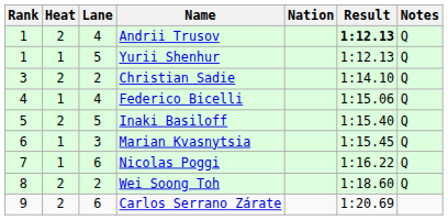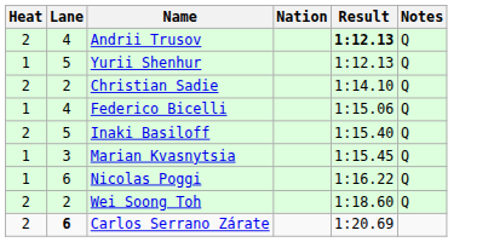- column: Rank | 1 | 1 | 3 | 4 | 5 | 6 | 7 | 8 | 9
Carlos Serrano Zárate | Lane: normal -> bold
